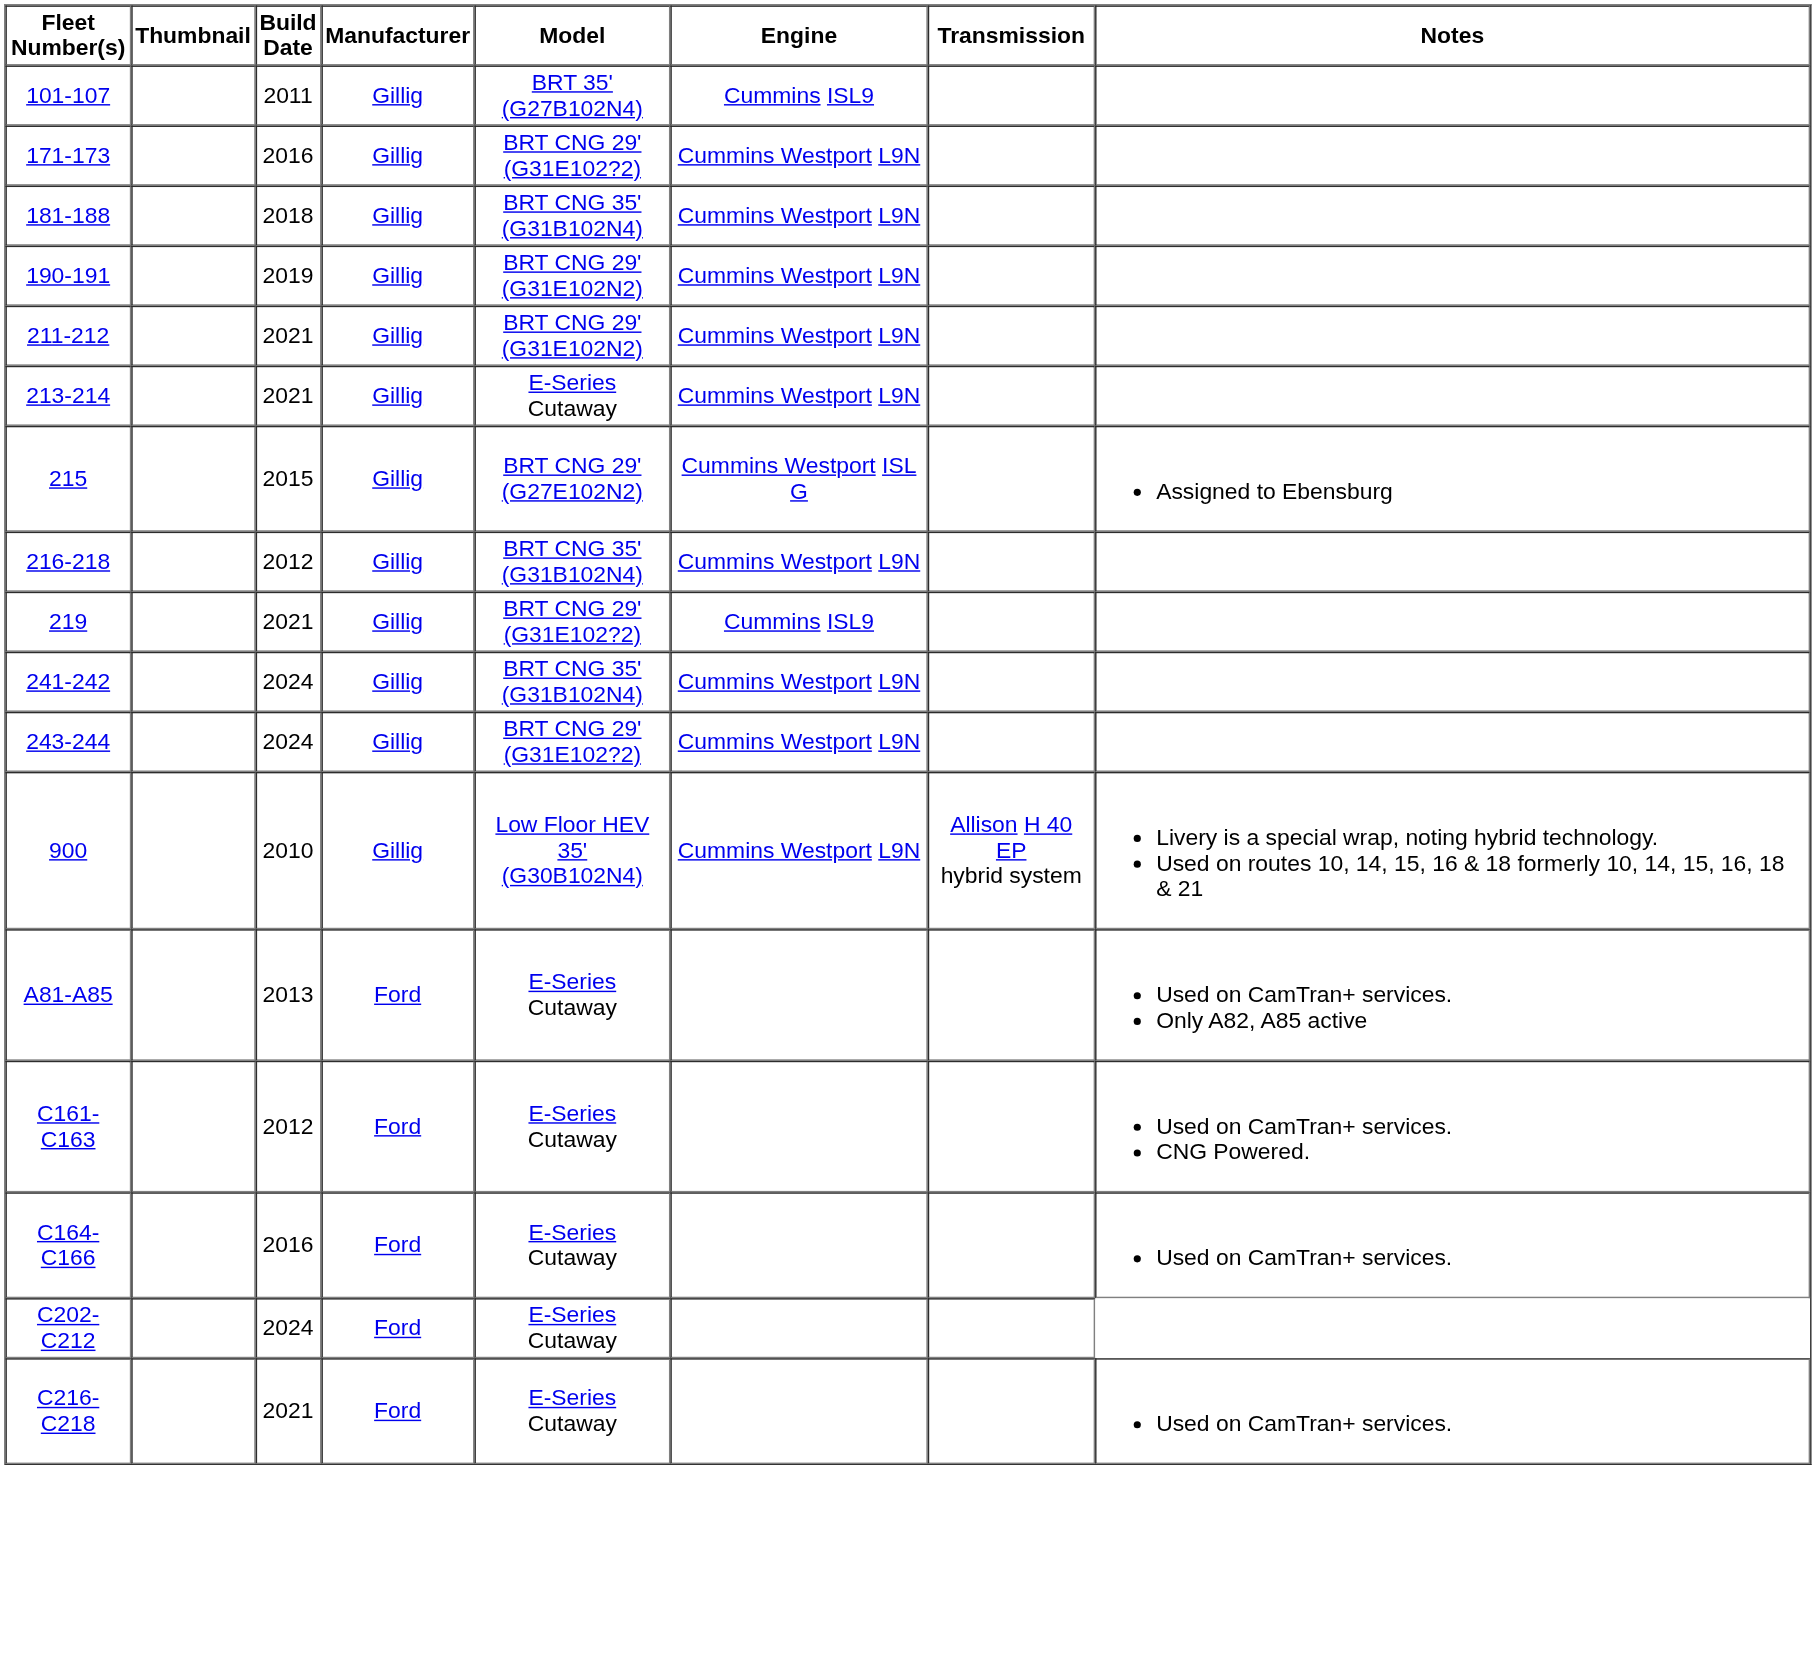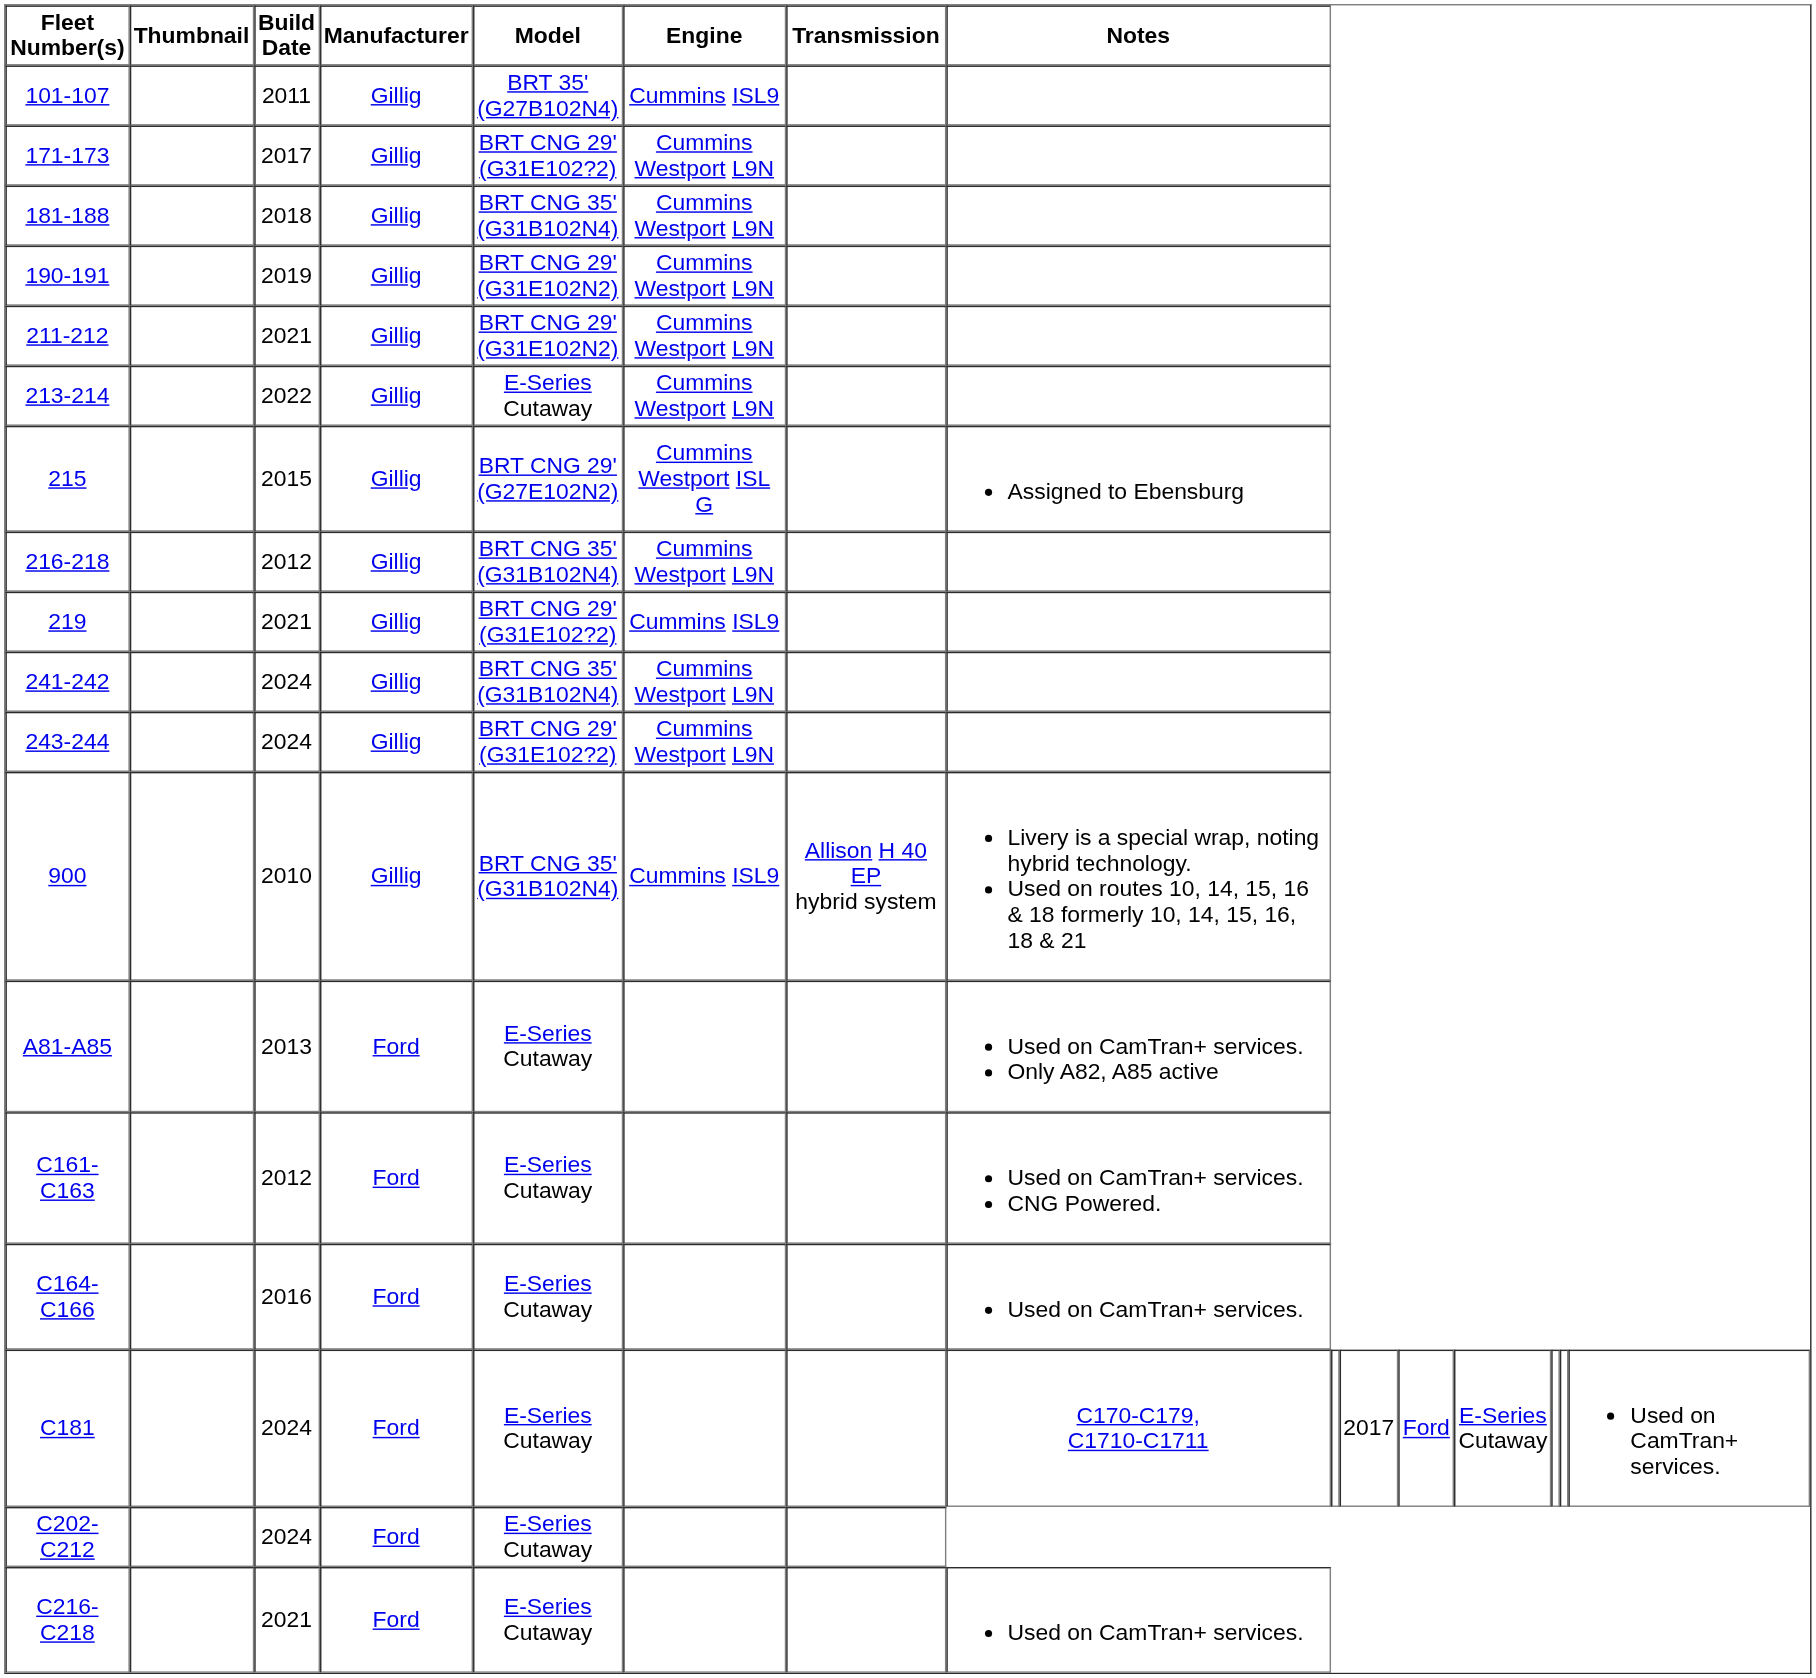171-173 | Build Date: 2016 -> 2017
213-214 | Build Date: 2021 -> 2022
900 | Model: Low Floor HEV 35' (G30B102N4) -> BRT CNG 35' (G31B102N4)
900 | Engine: Cummins Westport L9N -> Cummins ISL9
+ row: C181 | 2024 | Ford | E-Series Cutaway | C170-C179, C1710-C1711 | 2017 | Ford | E-Series Cutaway | Used on CamTran+ services.
